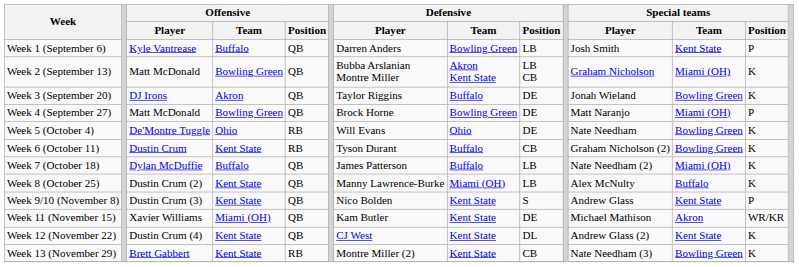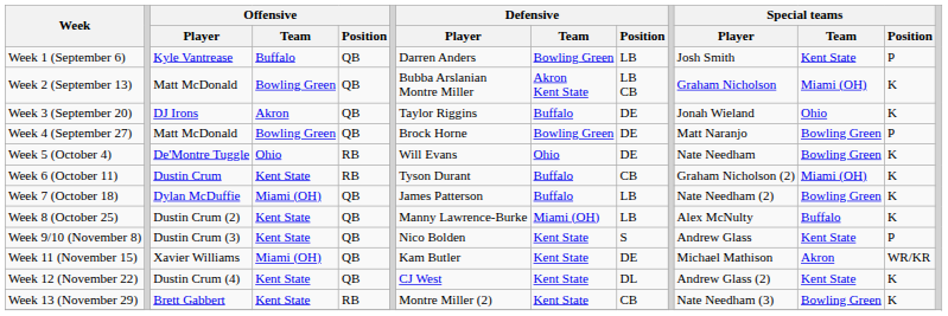Week 3 (September 20) | Special teams / Team: Bowling Green -> Ohio
Week 4 (September 27) | Special teams / Team: Miami (OH) -> Bowling Green
Week 6 (October 11) | Special teams / Team: Bowling Green -> Miami (OH)
Week 7 (October 18) | Offensive / Team: Buffalo -> Miami (OH)
Week 7 (October 18) | Special teams / Team: Miami (OH) -> Bowling Green
